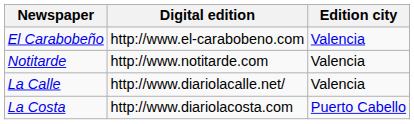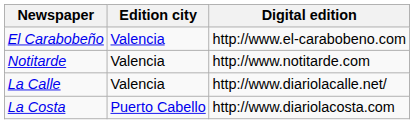columns swapped: Edition city <-> Digital edition
